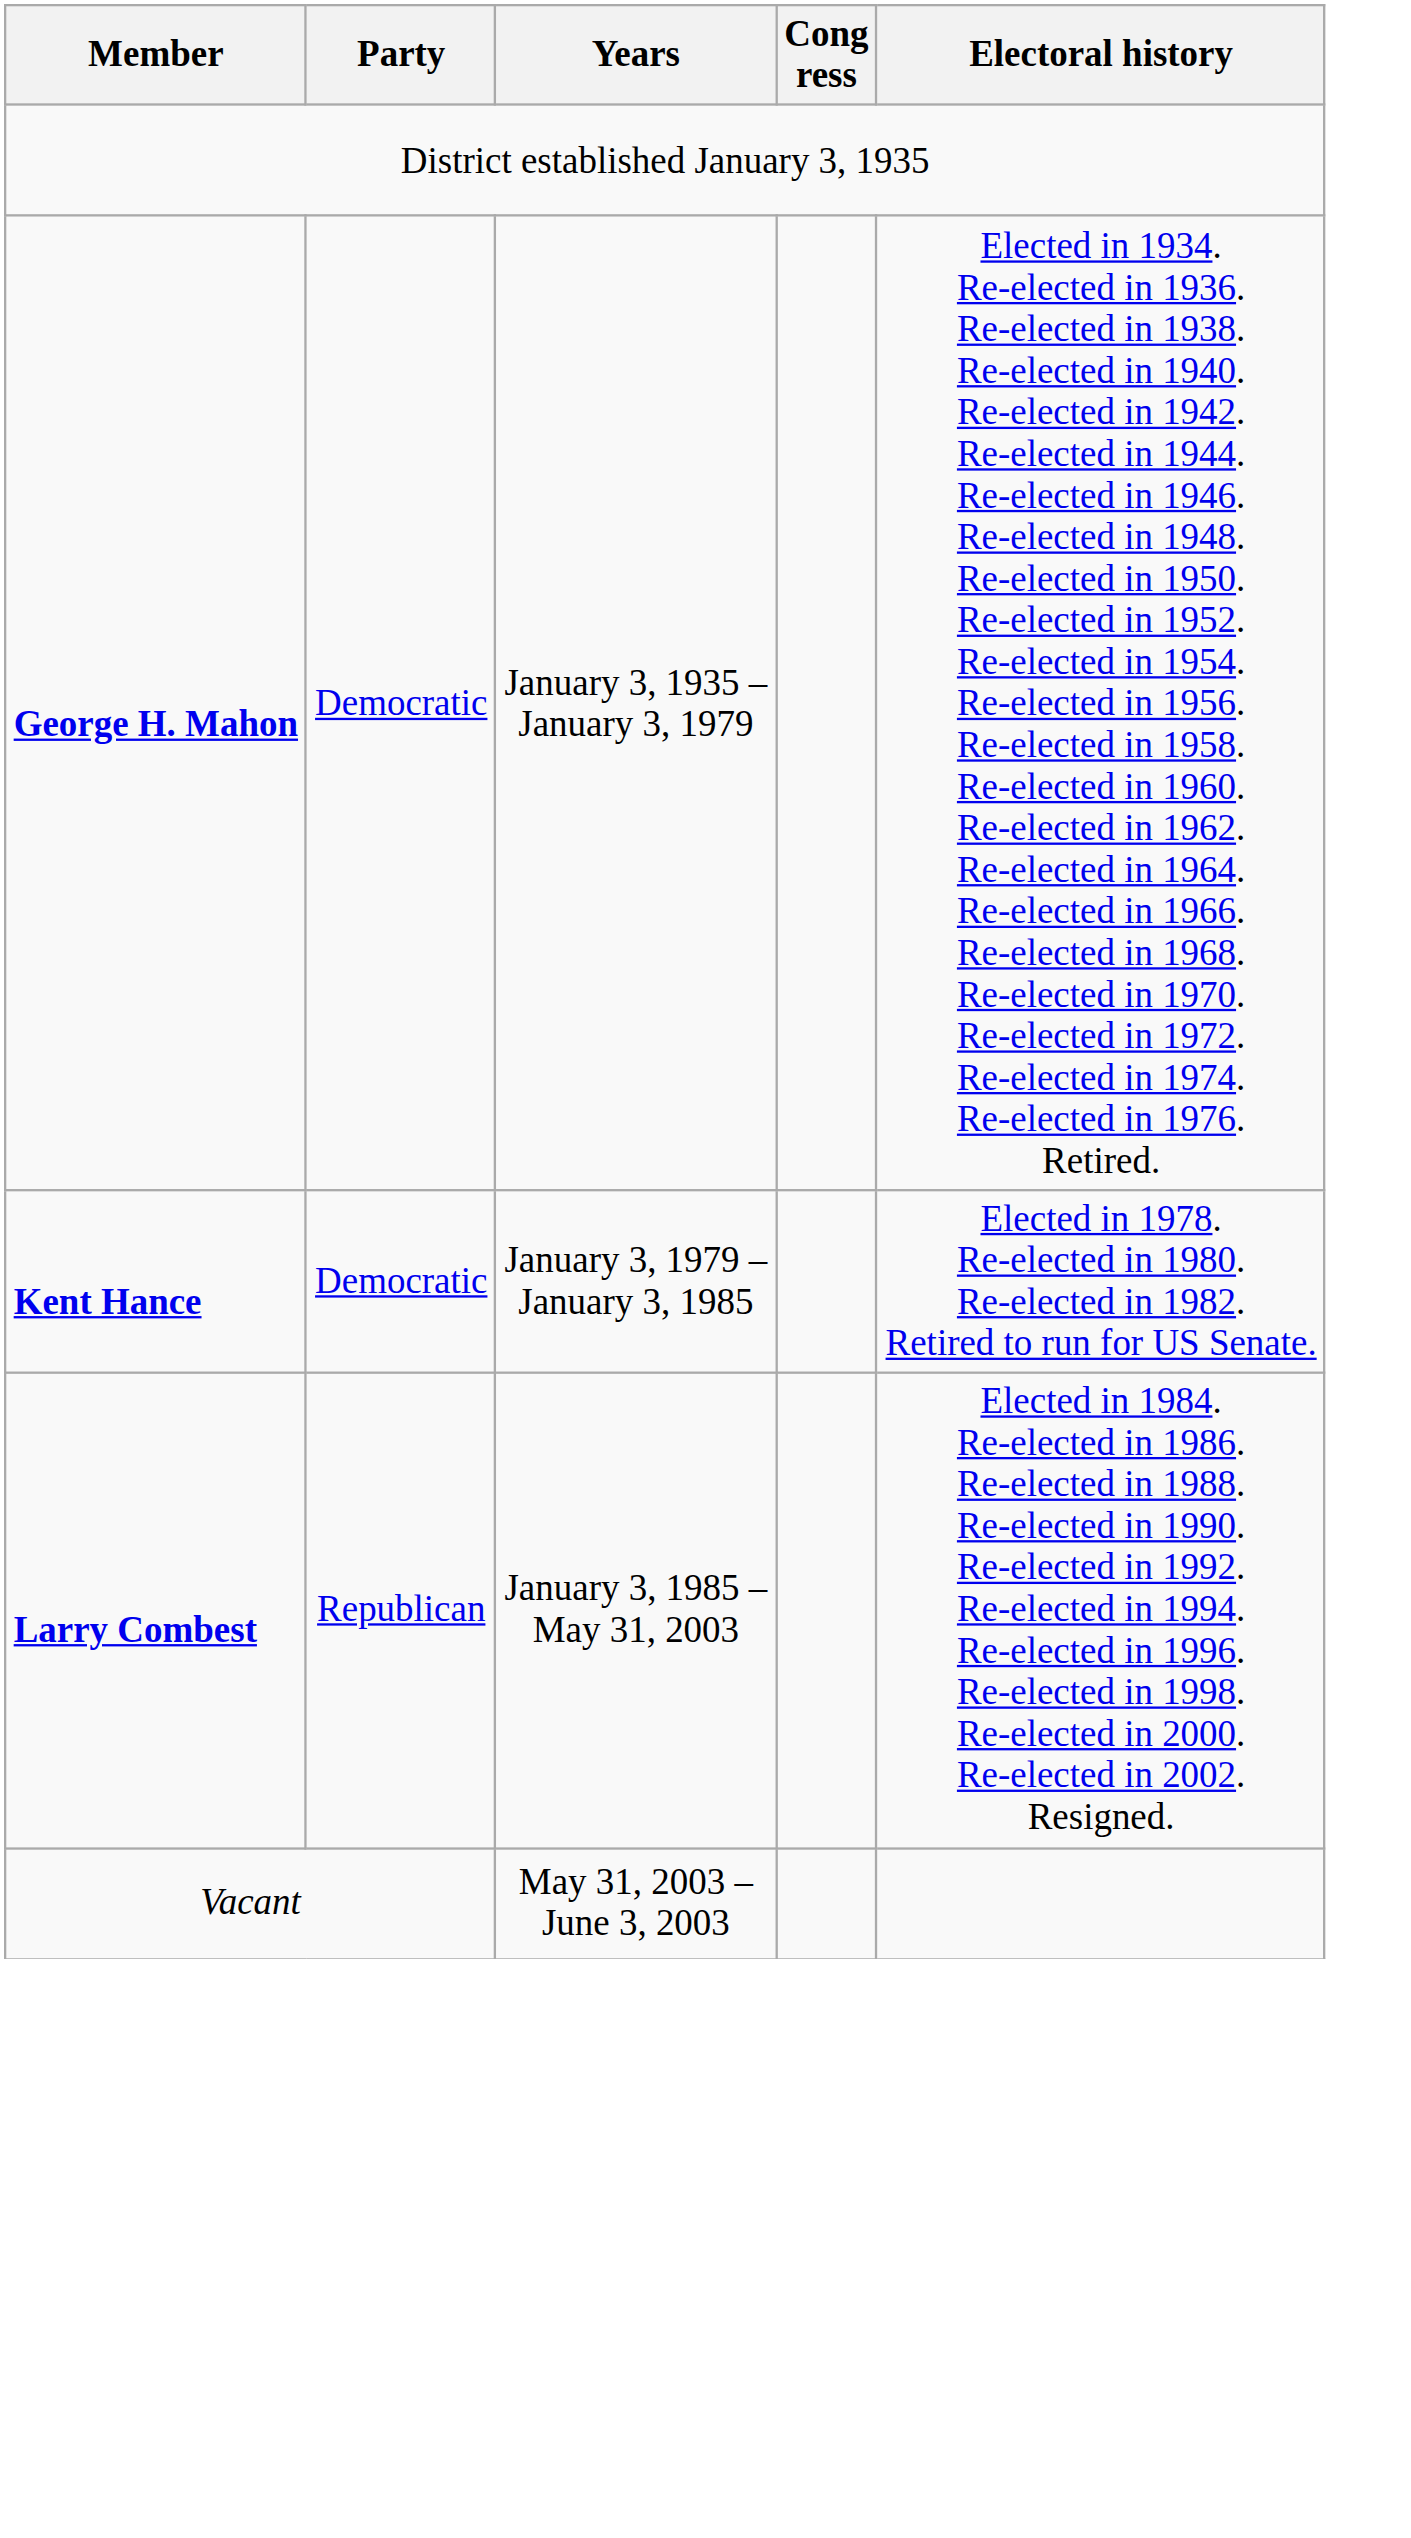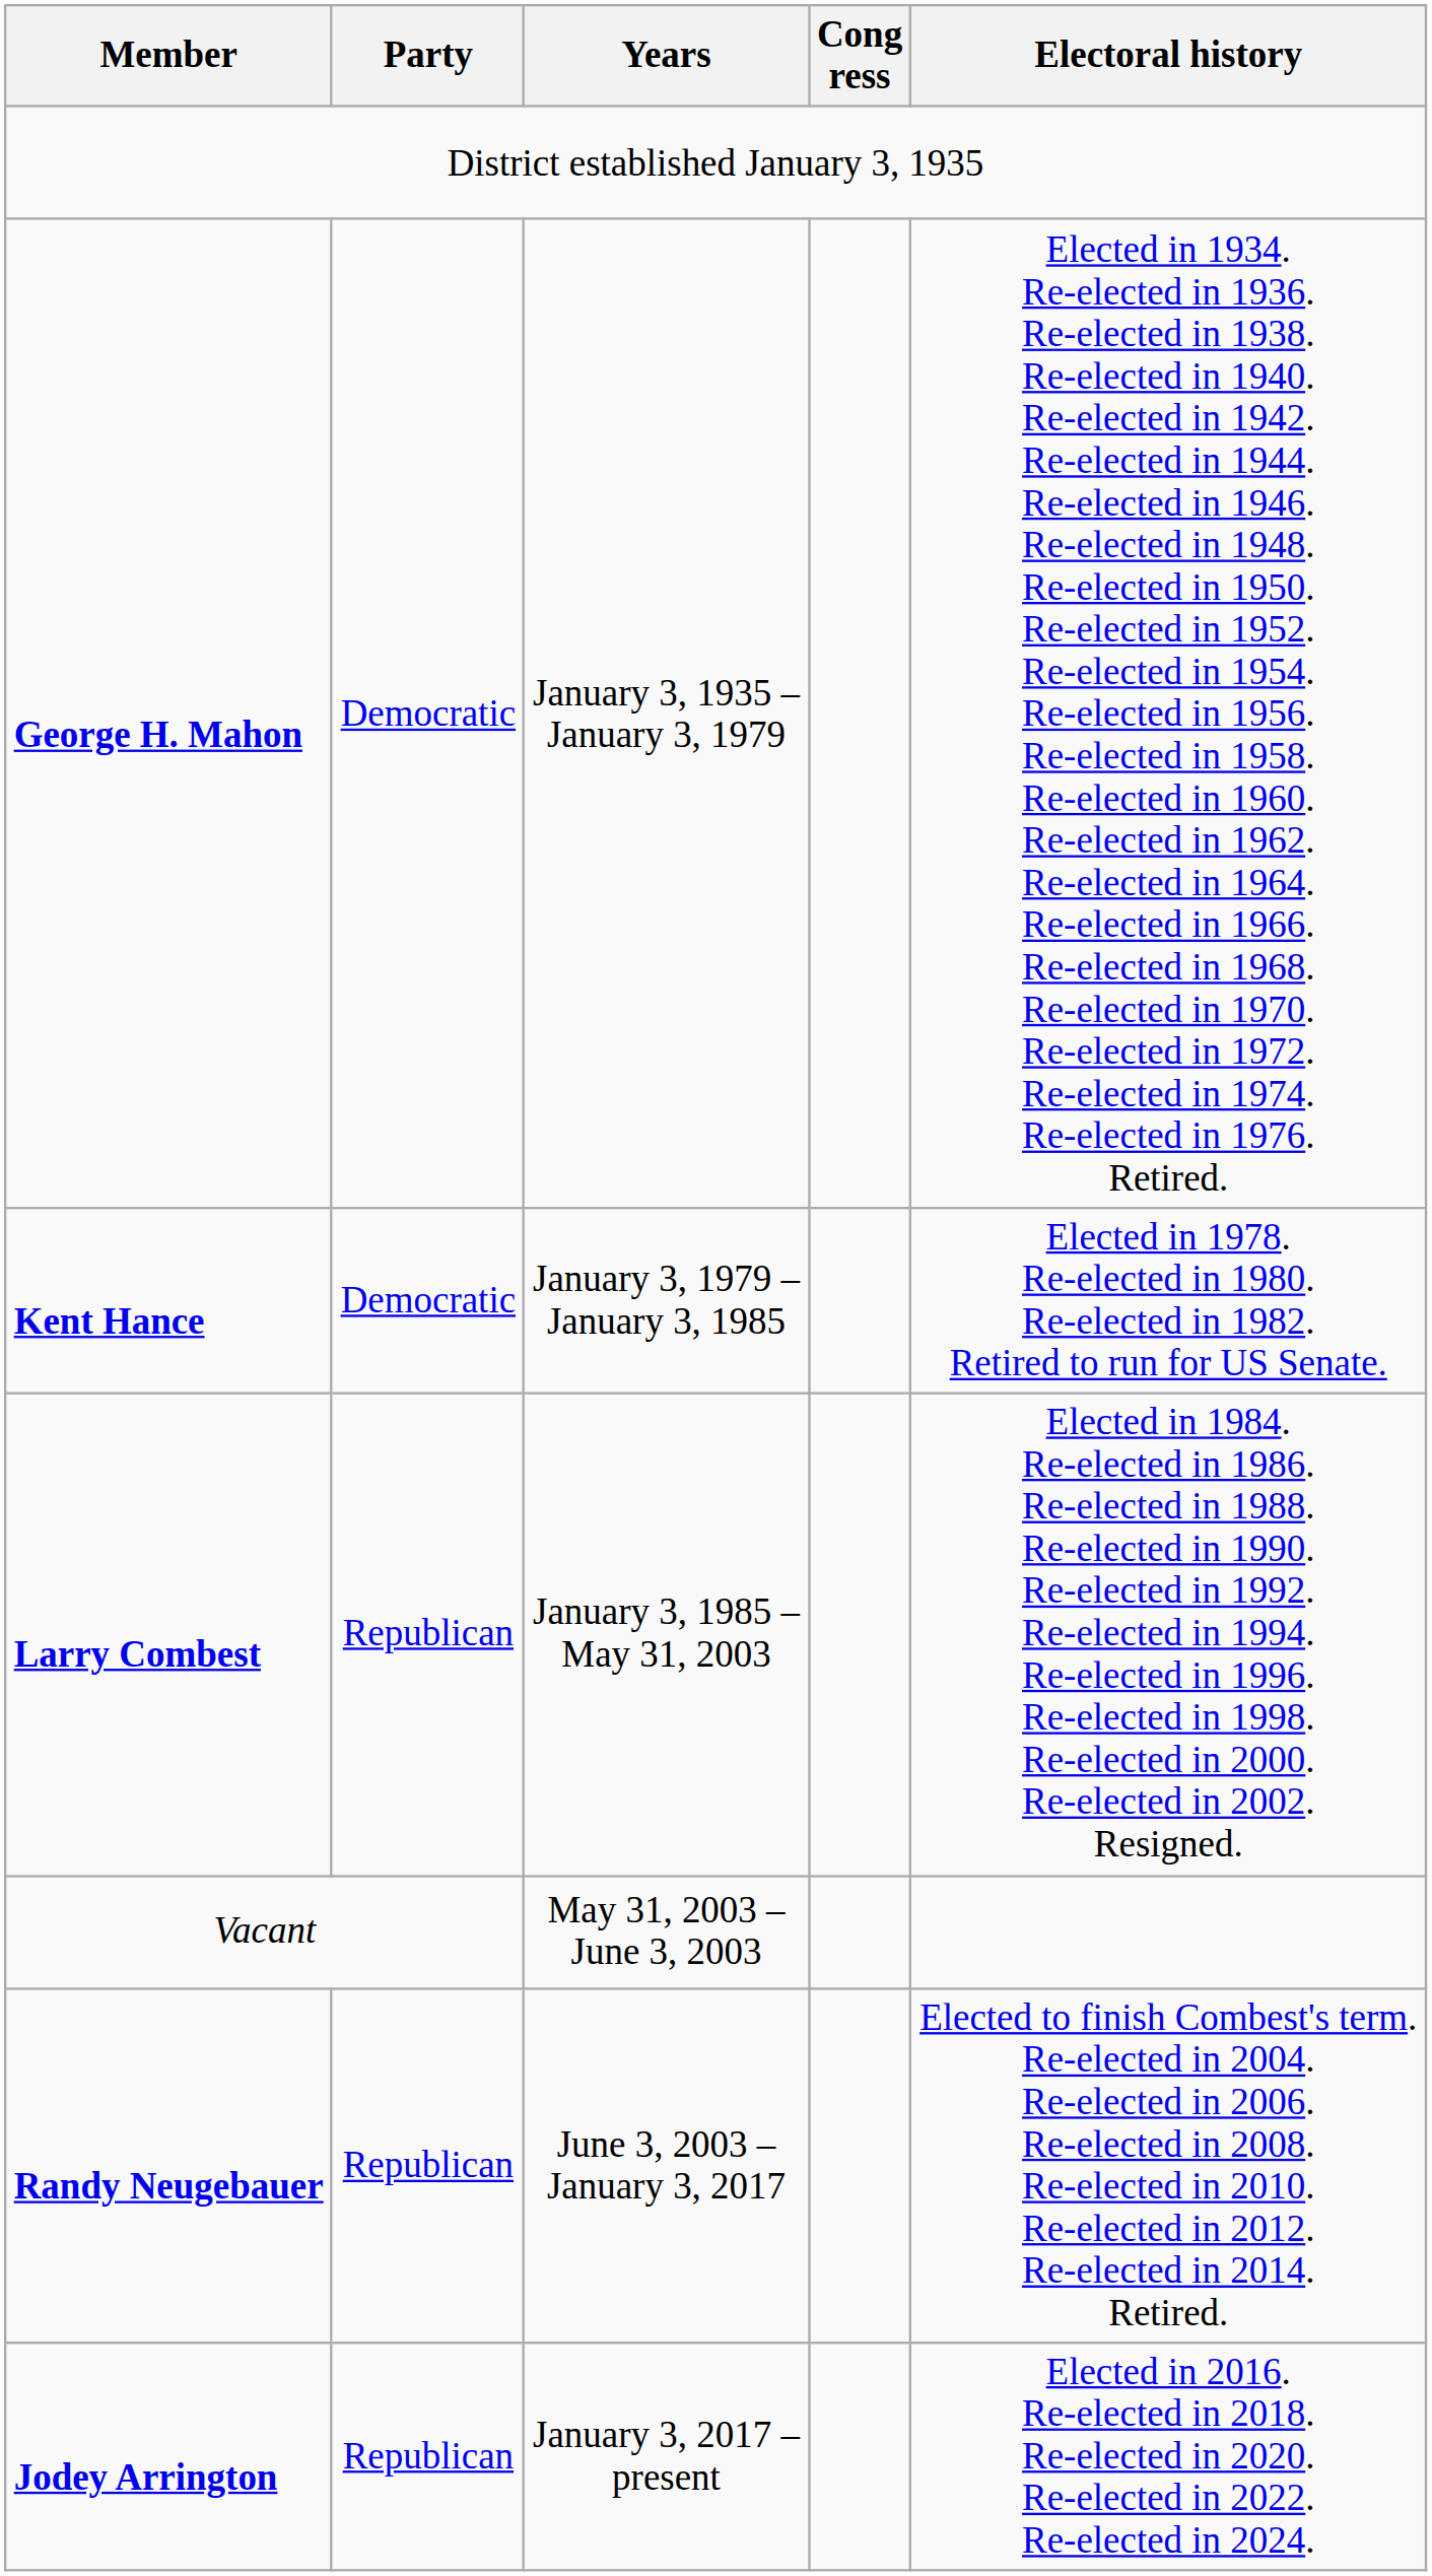+ row: Randy Neugebauer | Republican | June 3, 2003 – January 3, 2017 | Elected to finish Combest's term. Re-elected in 2004. Re-elected in 2006. Re-elected in 2008. Re-elected in 2010. Re-elected in 2012. Re-elected in 2014. Retired.
+ row: Jodey Arrington | Republican | January 3, 2017 – present | Elected in 2016. Re-elected in 2018. Re-elected in 2020. Re-elected in 2022. Re-elected in 2024.
